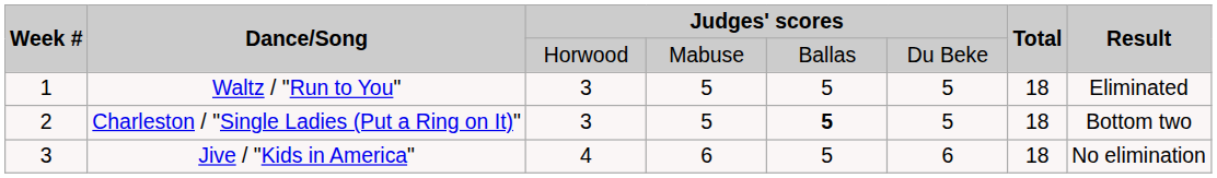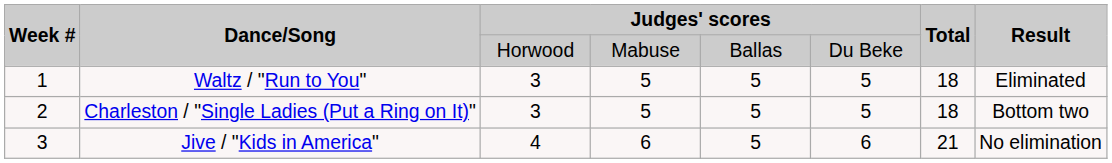Charleston / "Single Ladies (Put a Ring on It)" | column 5: bold -> normal
Jive / "Kids in America" | Total: 18 -> 21
